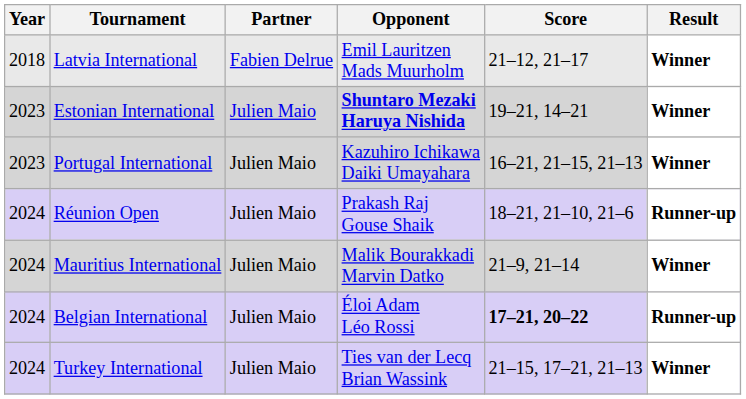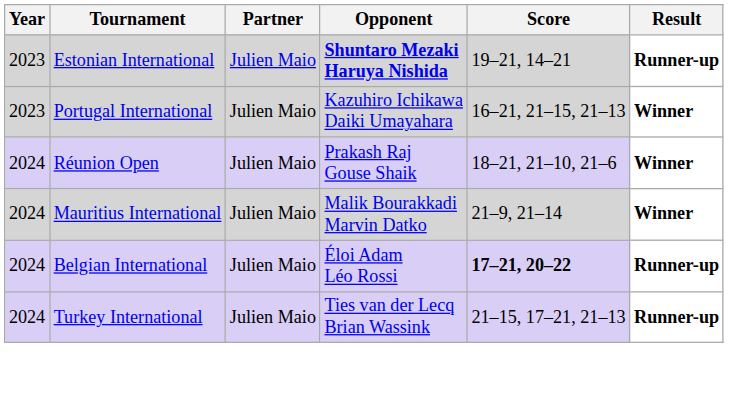- row: 2018 | Latvia International | Fabien Delrue | Emil Lauritzen Mads Muurholm | 21–12, 21–17 | Winner
Estonian International | Result: Winner -> Runner-up
Réunion Open | Result: Runner-up -> Winner
Turkey International | Result: Winner -> Runner-up
